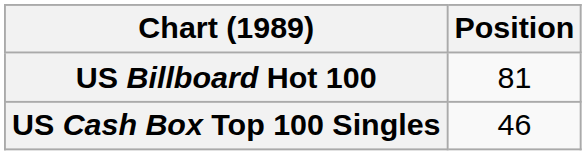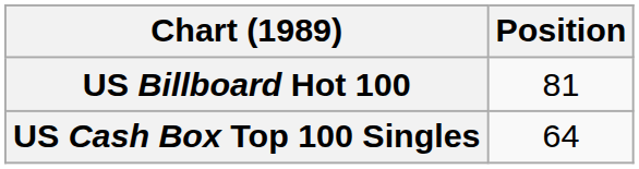US Cash Box Top 100 Singles | Position: 46 -> 64
